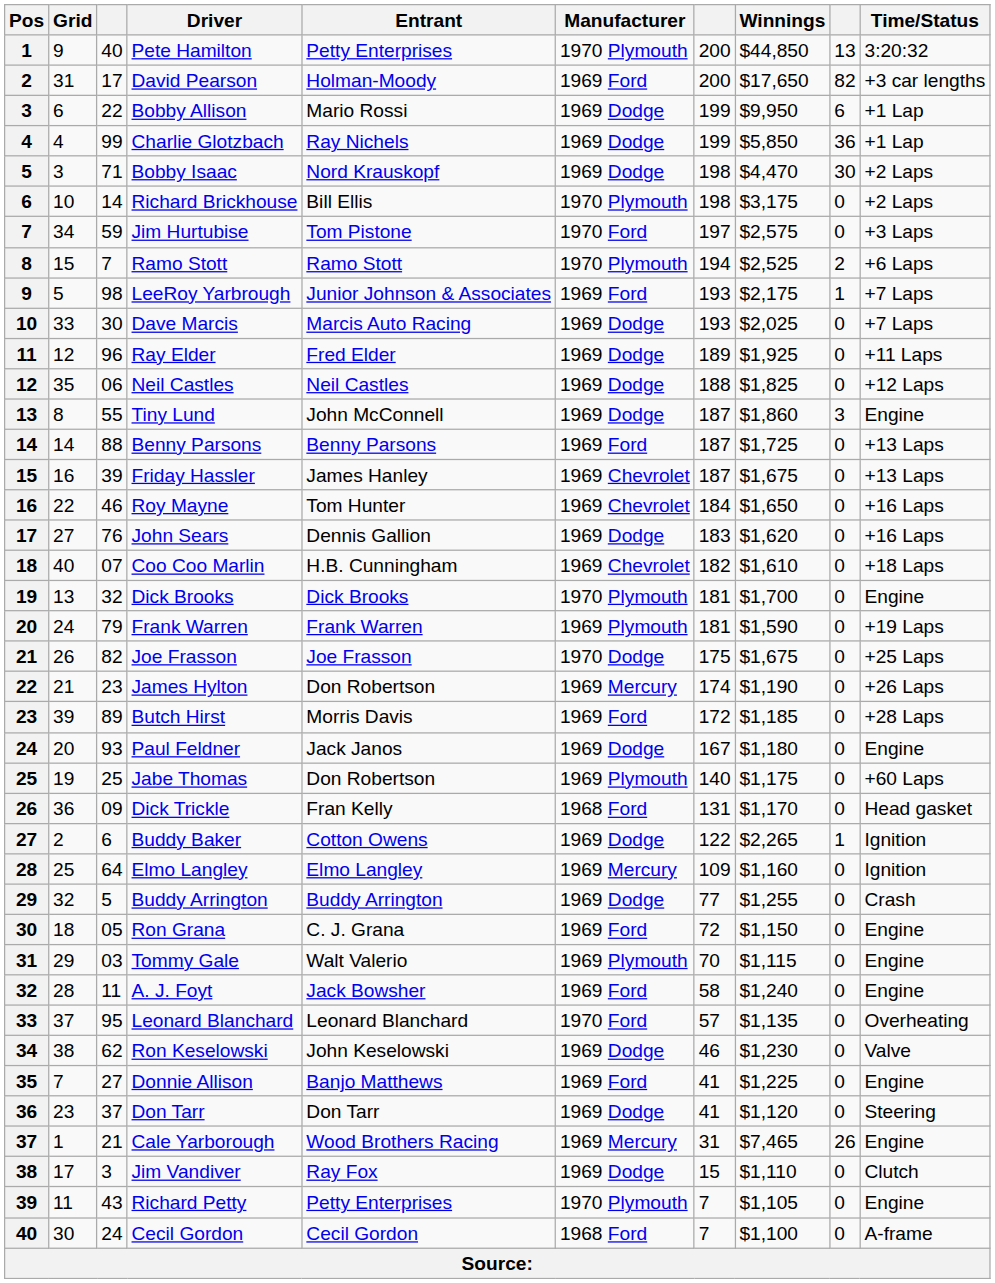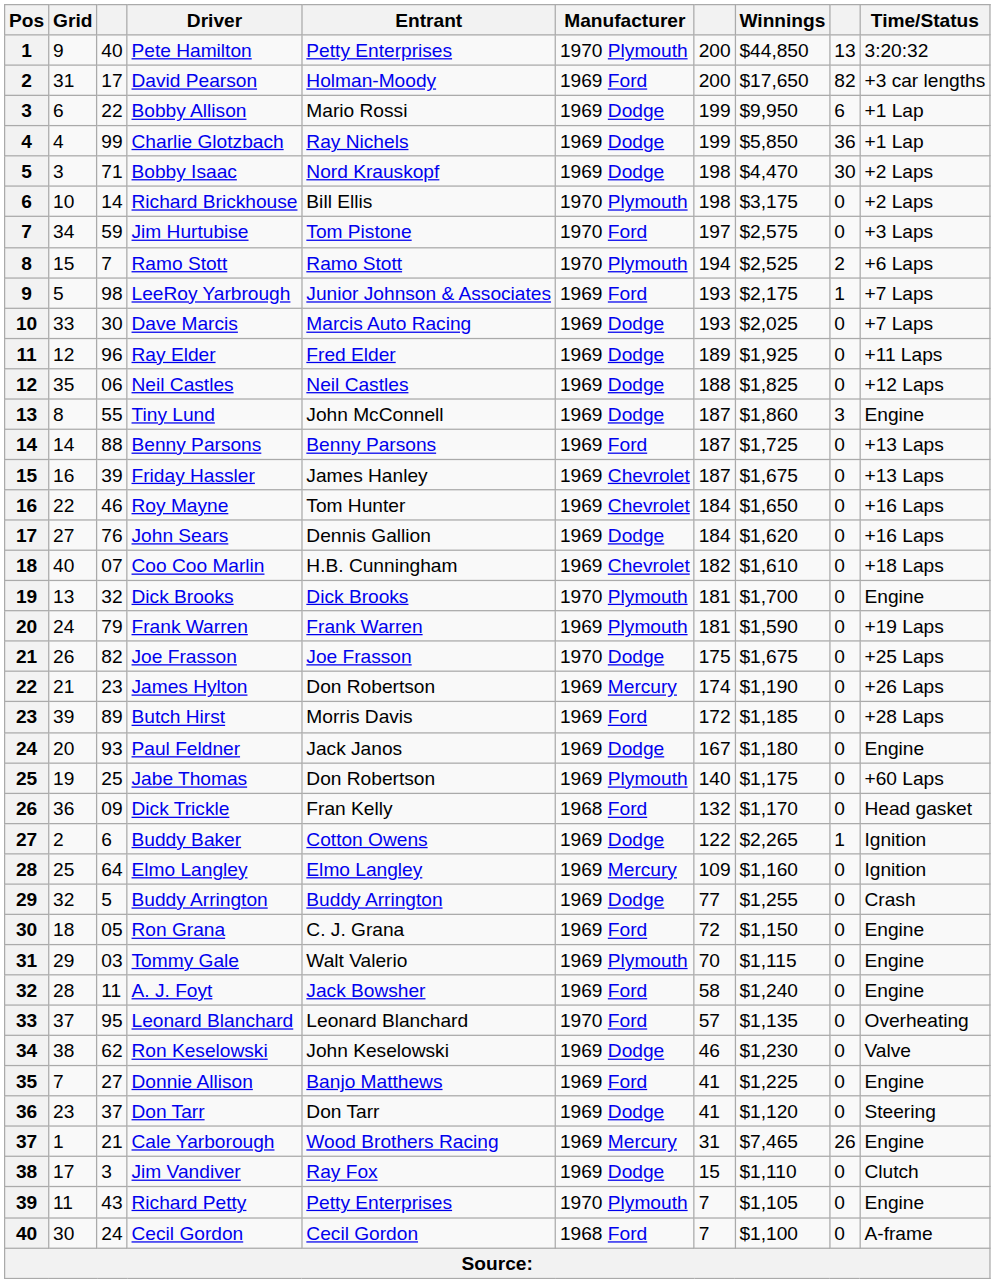John Sears | column 7: 183 -> 184
Dick Trickle | column 7: 131 -> 132
